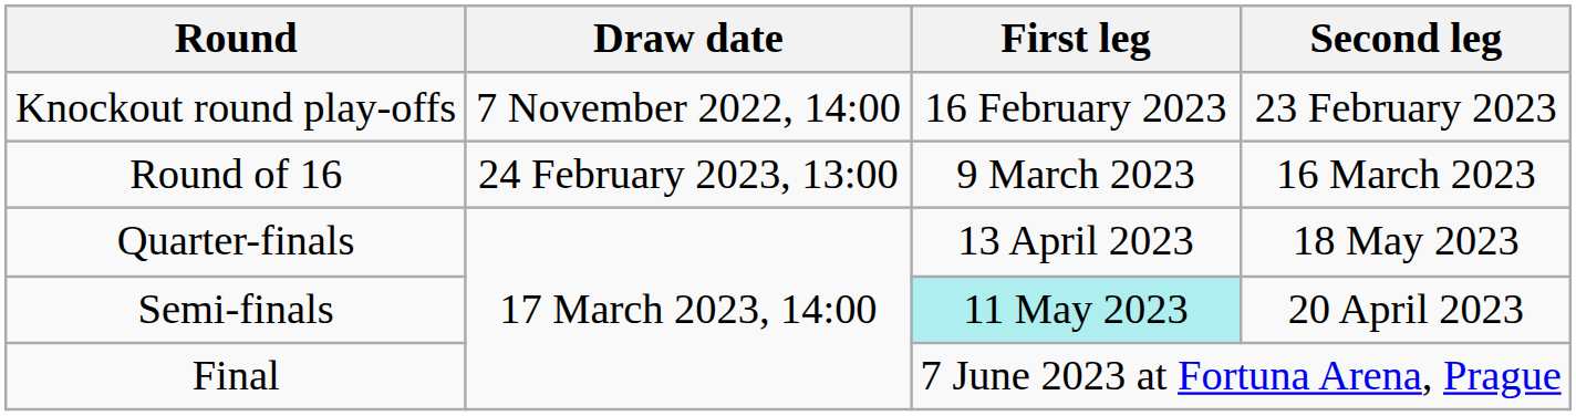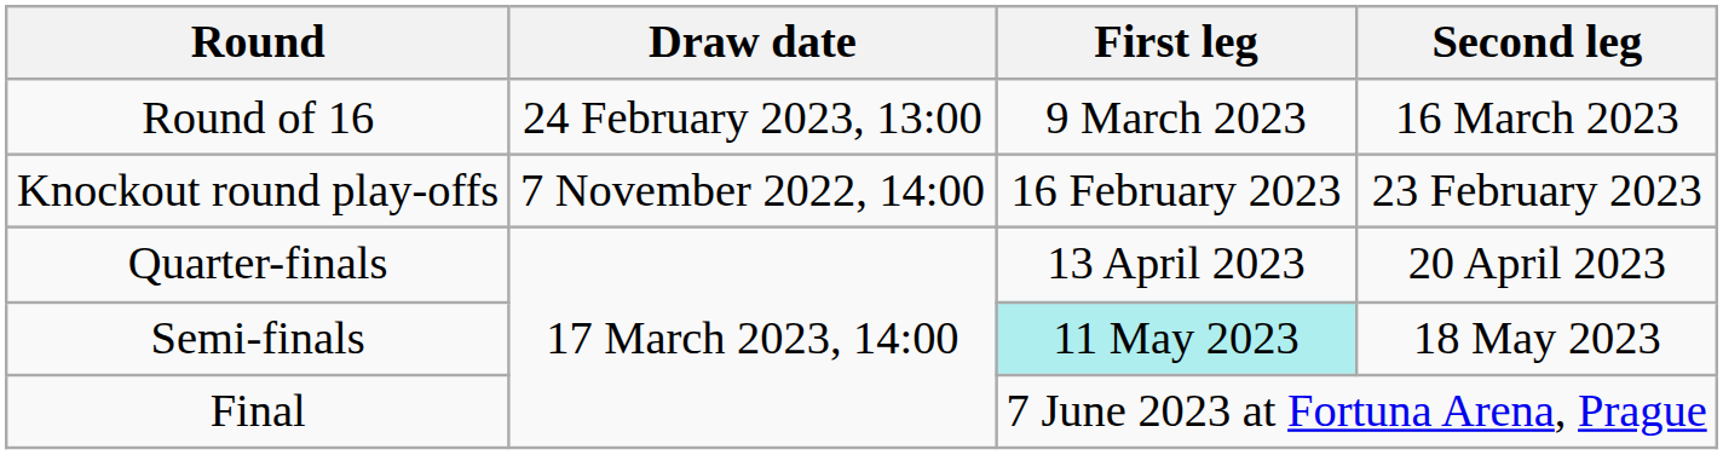rows swapped: Knockout round play-offs <-> Round of 16
Quarter-finals | Second leg: 18 May 2023 -> 20 April 2023
Semi-finals | Second leg: 20 April 2023 -> 18 May 2023
